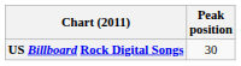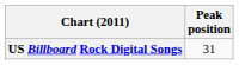US Billboard Rock Digital Songs | Peak position: 30 -> 31
